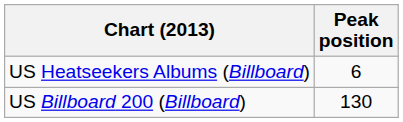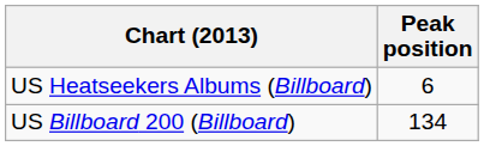US Billboard 200 (Billboard) | Peak position: 130 -> 134
